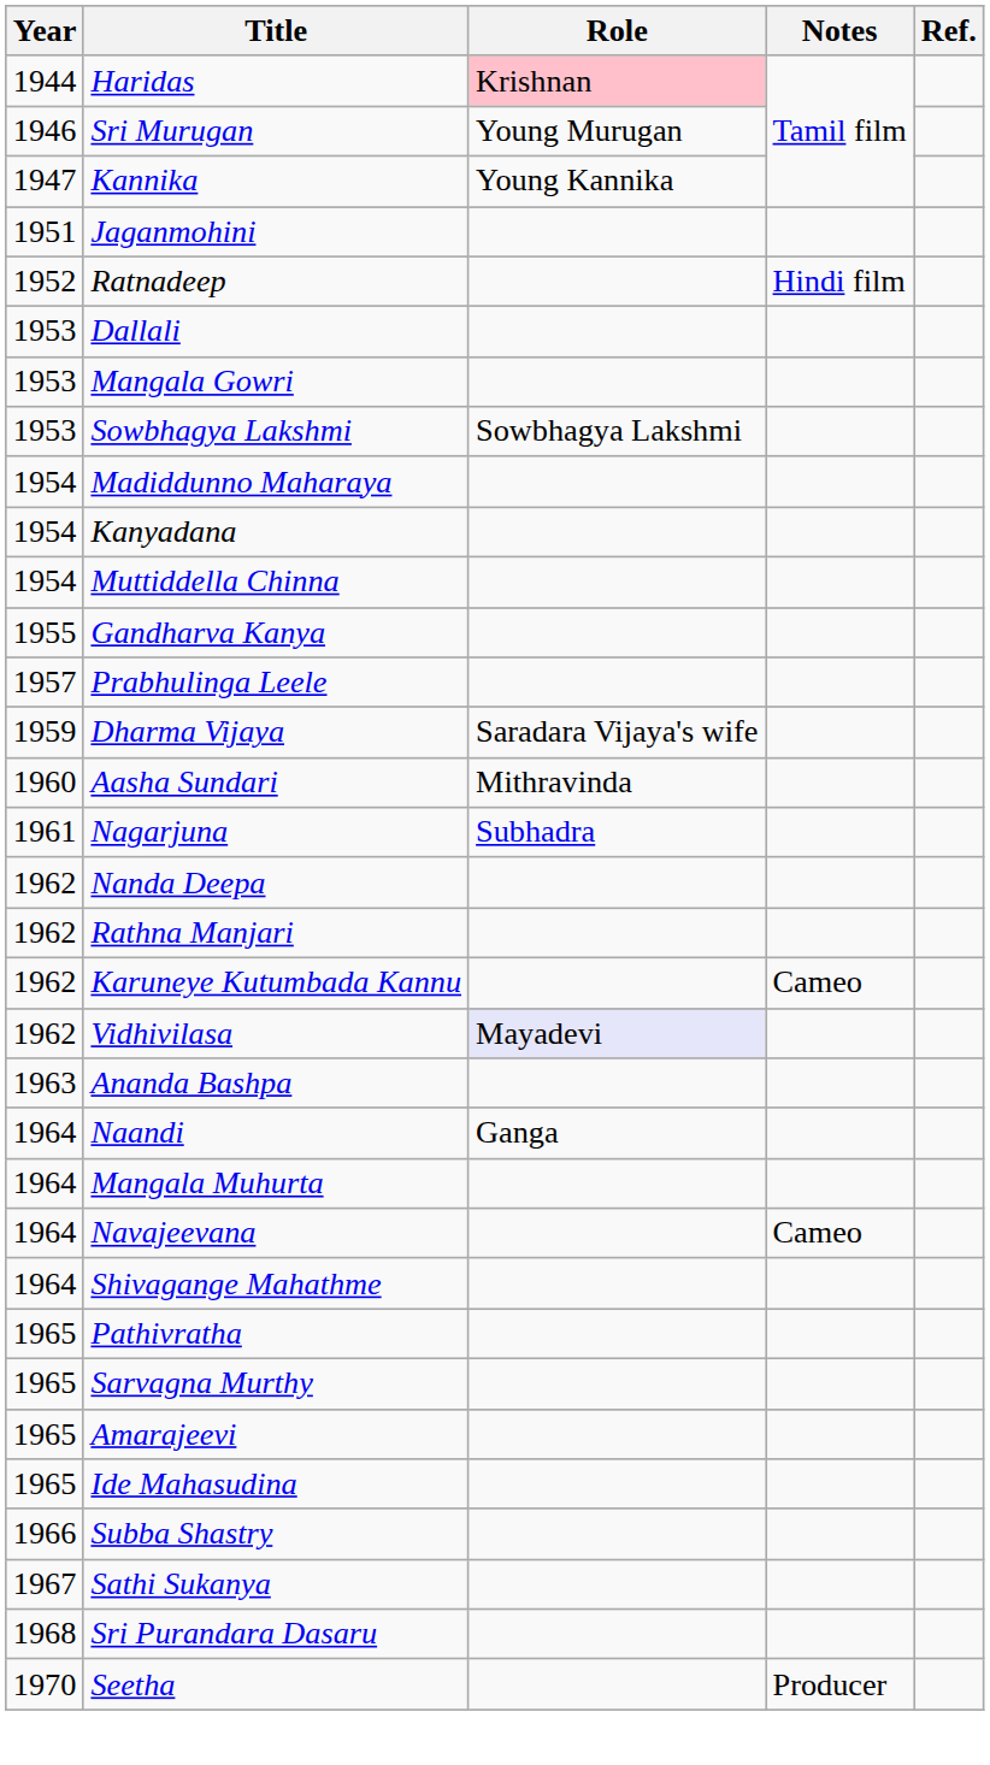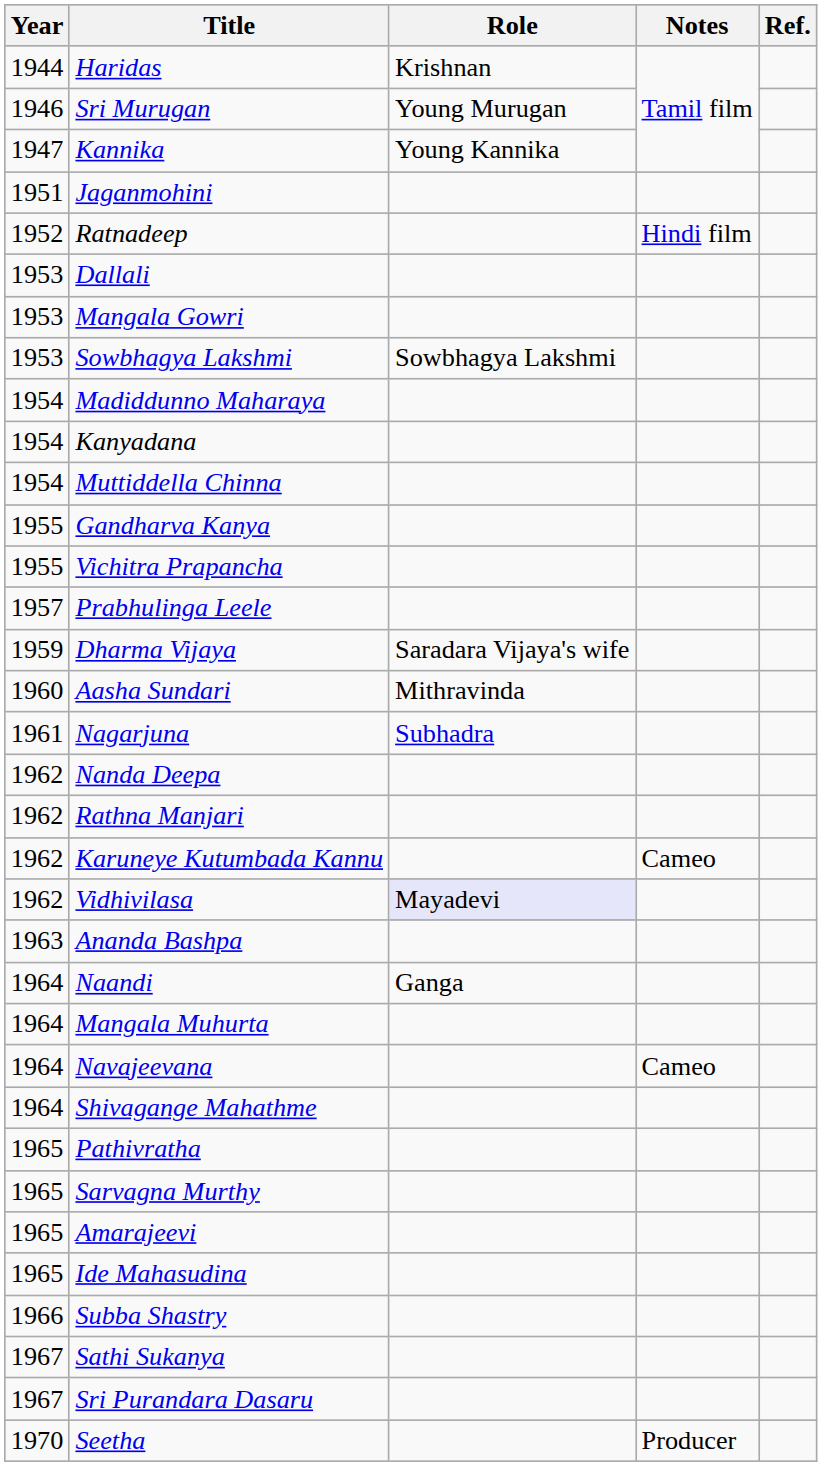Haridas | Role: pink background -> no background
+ row: 1955 | Vichitra Prapancha
Sri Purandara Dasaru | Year: 1968 -> 1967
